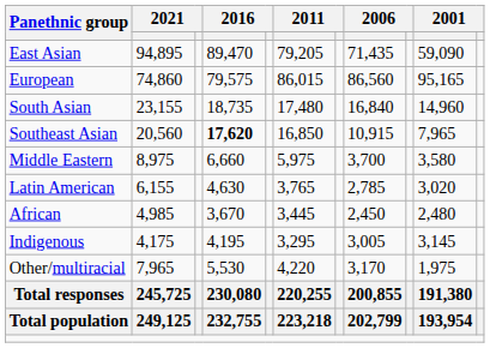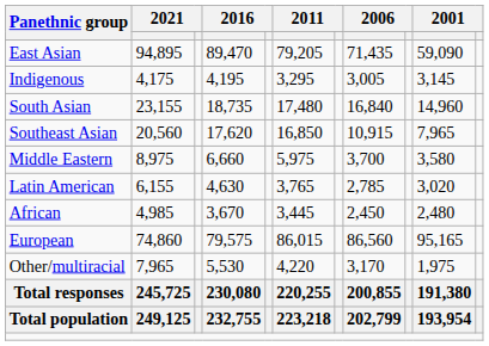rows swapped: European <-> Indigenous
Southeast Asian | column 4: bold -> normal
